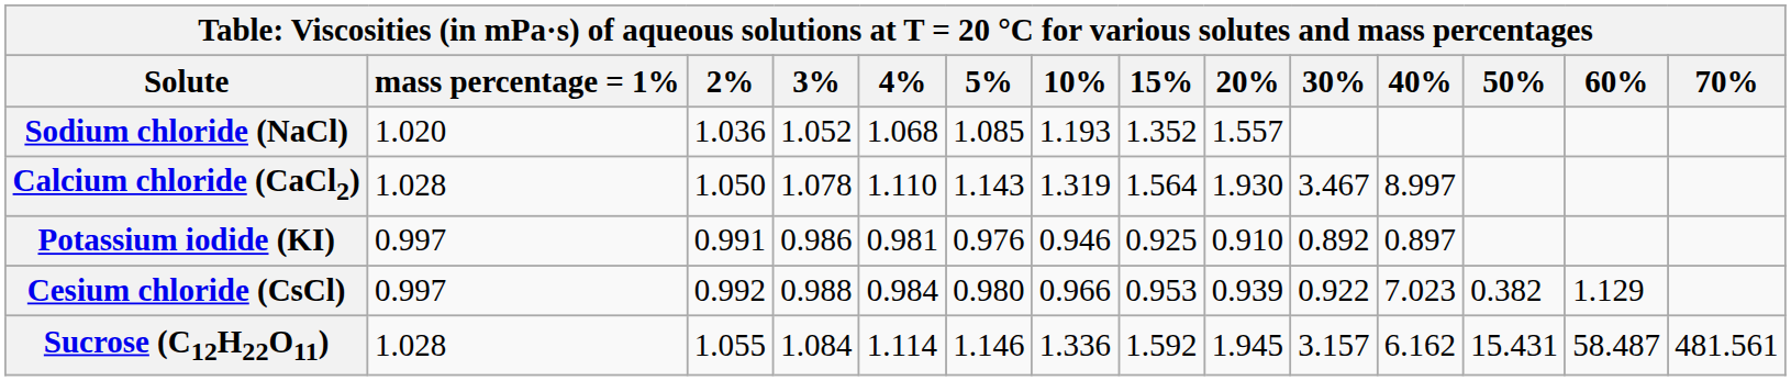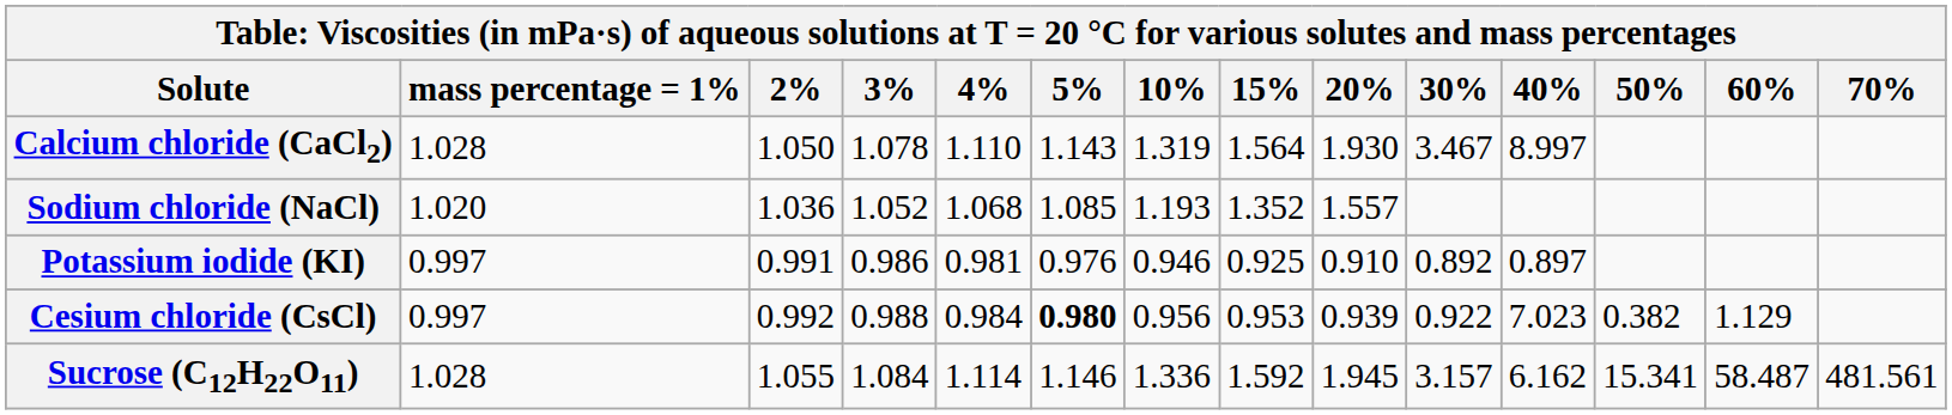rows swapped: Sodium chloride (NaCl) <-> Calcium chloride (CaCl2)
Cesium chloride (CsCl) | 5%: normal -> bold
Cesium chloride (CsCl) | 10%: 0.966 -> 0.956
Sucrose (C12H22O11) | 50%: 15.431 -> 15.341
